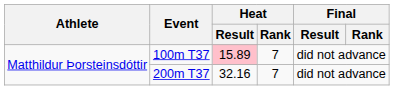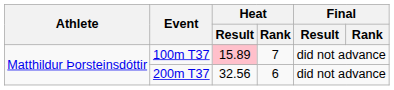200m T37 | Heat / Result: 32.16 -> 32.56
200m T37 | Heat / Rank: 7 -> 6
